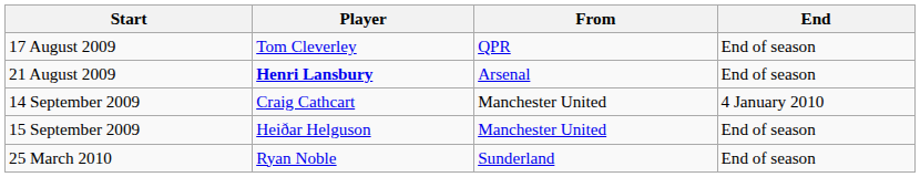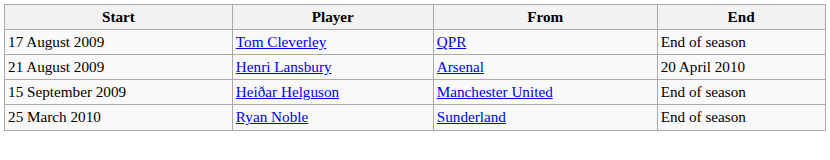21 August 2009 | Player: bold -> normal
21 August 2009 | End: End of season -> 20 April 2010
- row: 14 September 2009 | Craig Cathcart | Manchester United | 4 January 2010
